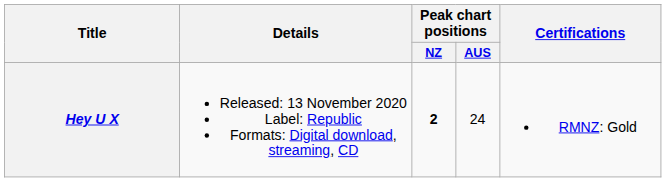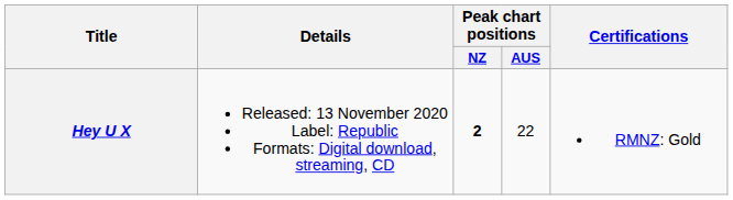Hey U X | Peak chart positions / AUS: 24 -> 22
